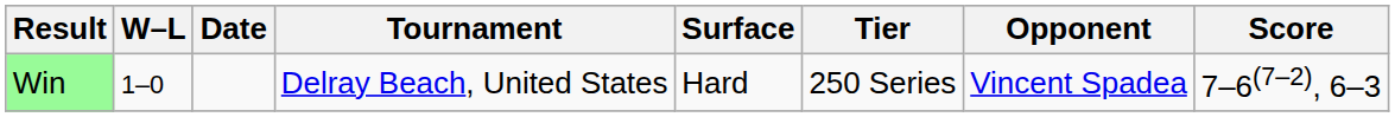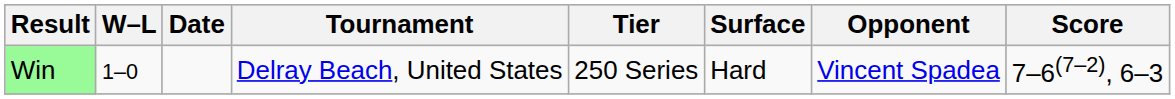columns swapped: Tier <-> Surface
